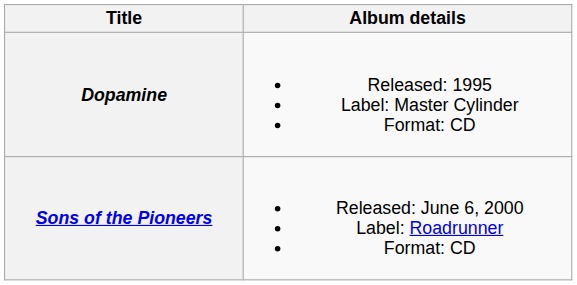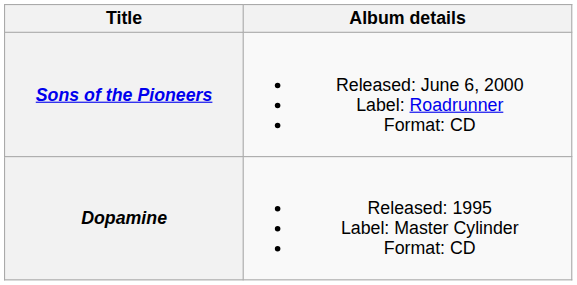rows swapped: Dopamine <-> Sons of the Pioneers
